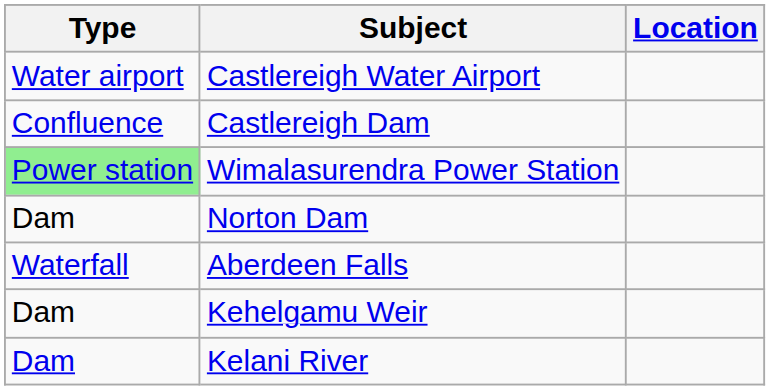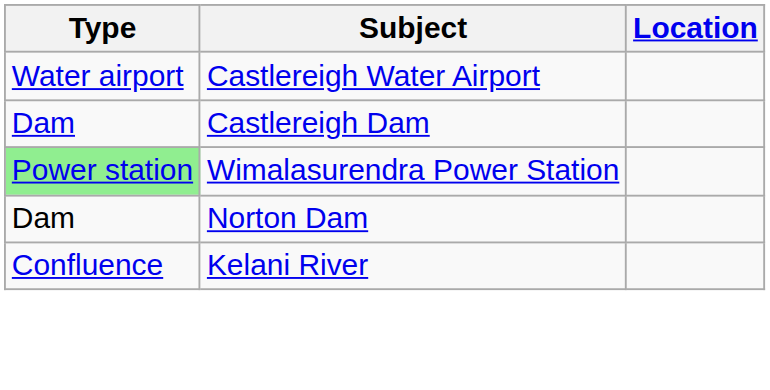Castlereigh Dam | Type: Confluence -> Dam
- row: Waterfall | Aberdeen Falls
- row: Dam | Kehelgamu Weir
Kelani River | Type: Dam -> Confluence
